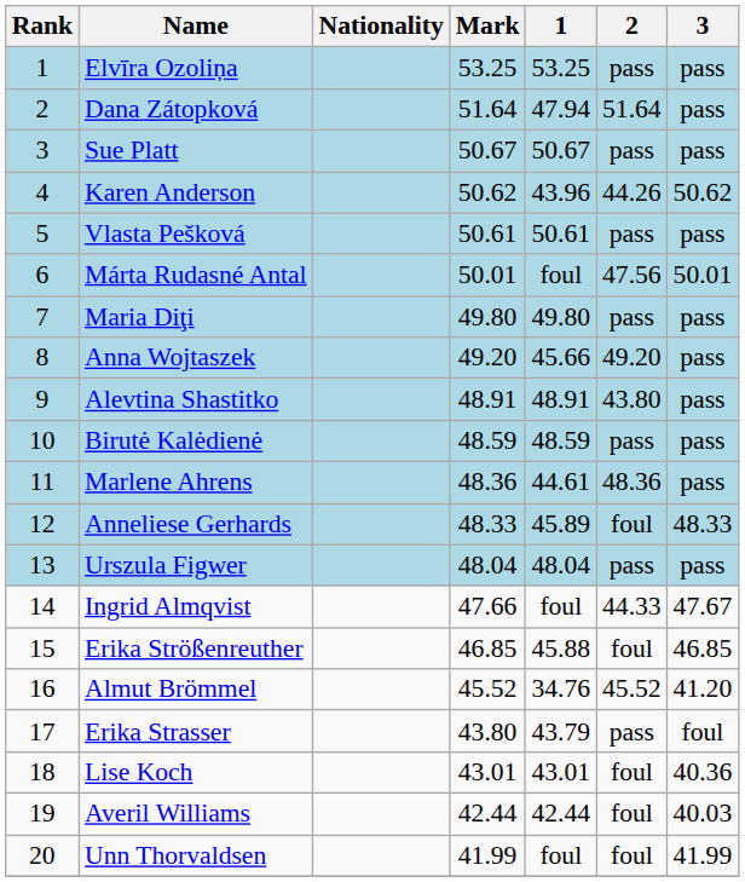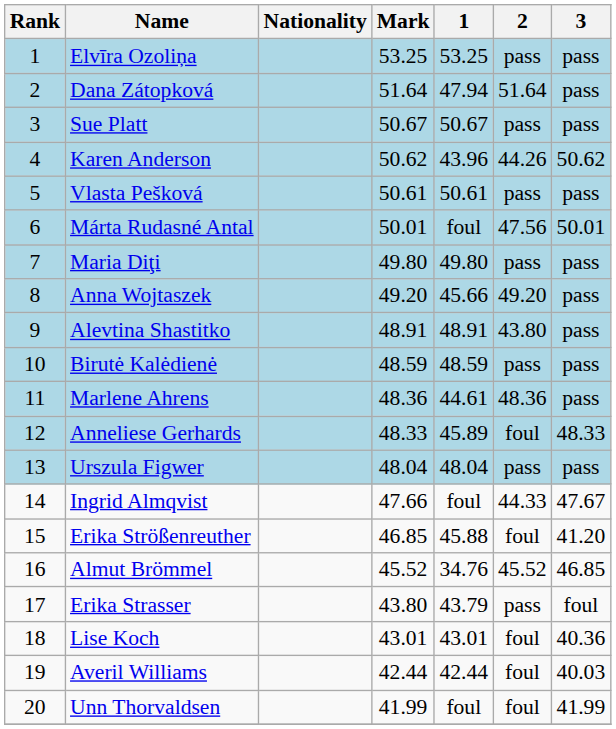Erika Strößenreuther | 3: 46.85 -> 41.20
Almut Brömmel | 3: 41.20 -> 46.85
